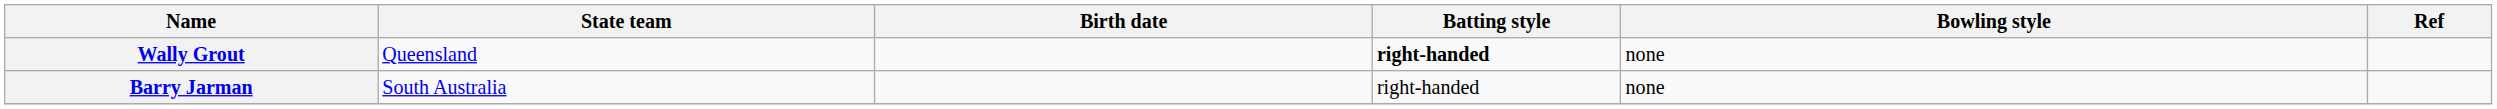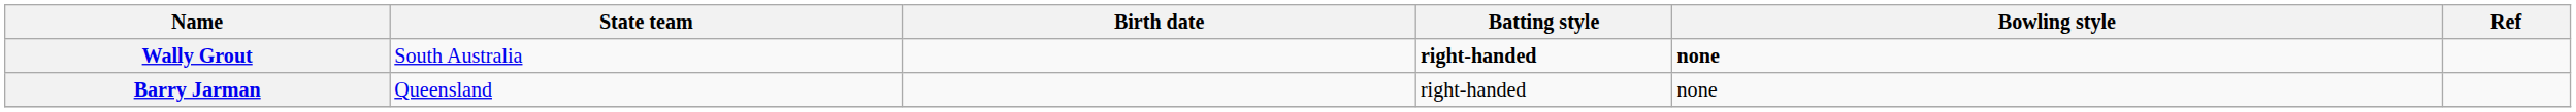Wally Grout | State team: Queensland -> South Australia
Wally Grout | Bowling style: normal -> bold
Barry Jarman | State team: South Australia -> Queensland
